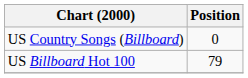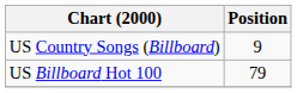US Country Songs (Billboard) | Position: 0 -> 9
